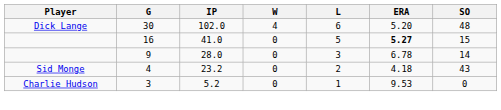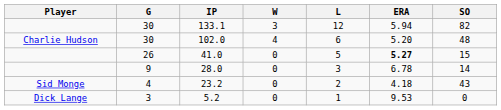+ row: 30 | 133.1 | 3 | 12 | 5.94 | 82
102.0 | Player: Dick Lange -> Charlie Hudson
41.0 | G: 16 -> 26
5.2 | Player: Charlie Hudson -> Dick Lange
